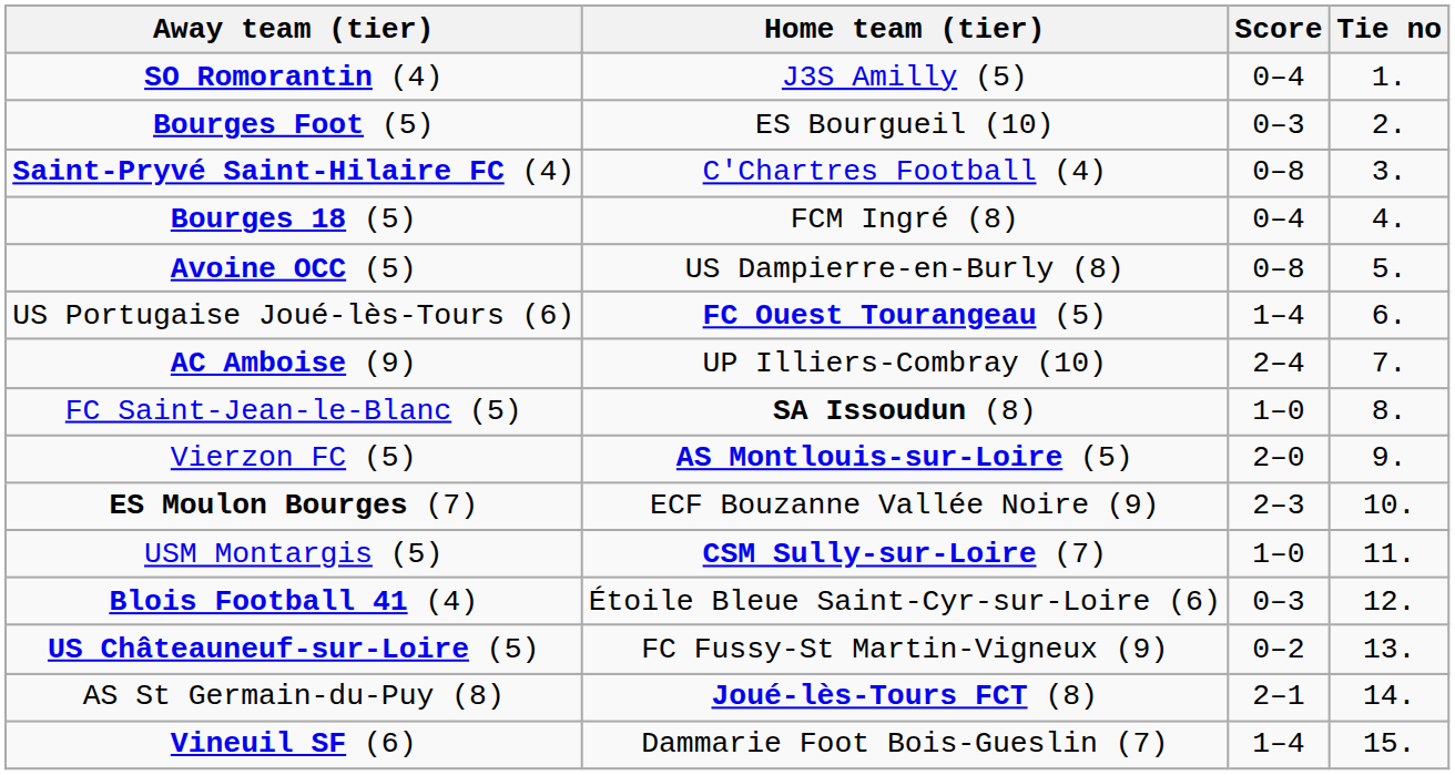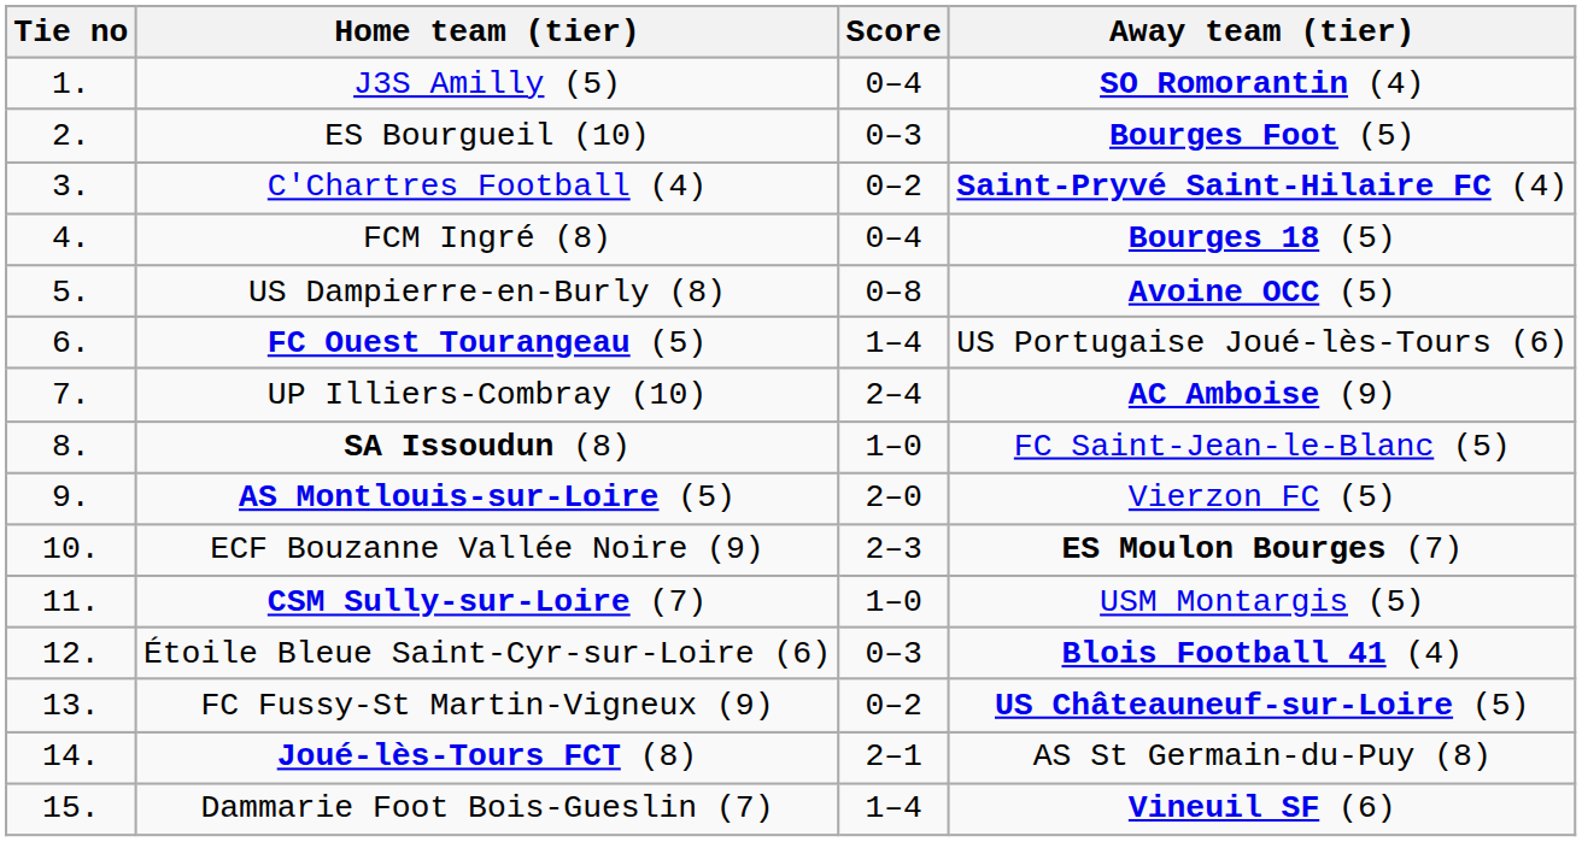columns swapped: Tie no <-> Away team (tier)
C'Chartres Football (4) | Score: 0–8 -> 0–2
